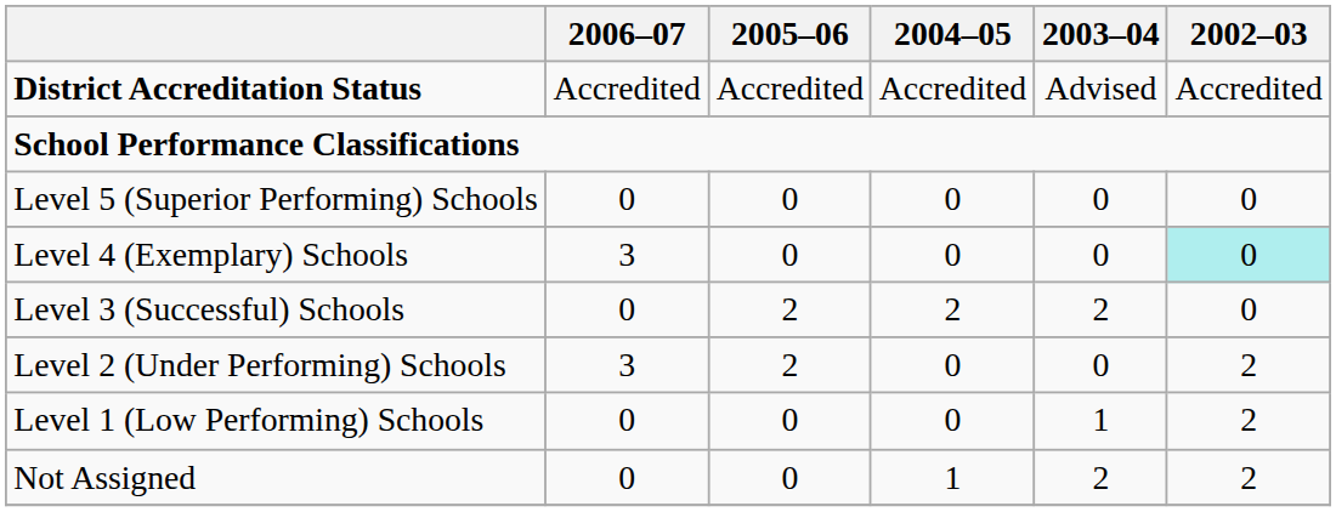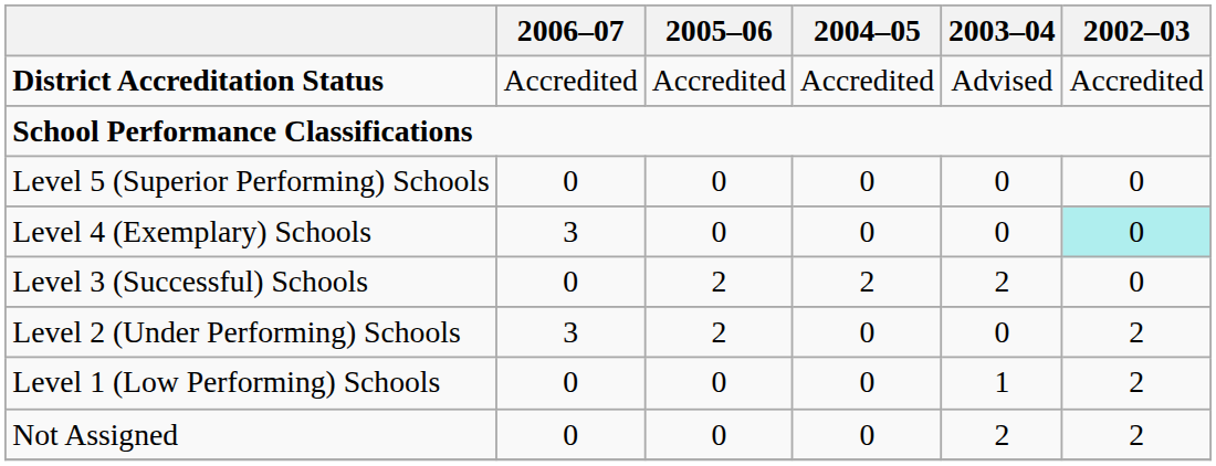Not Assigned | 2004–05: 1 -> 0
